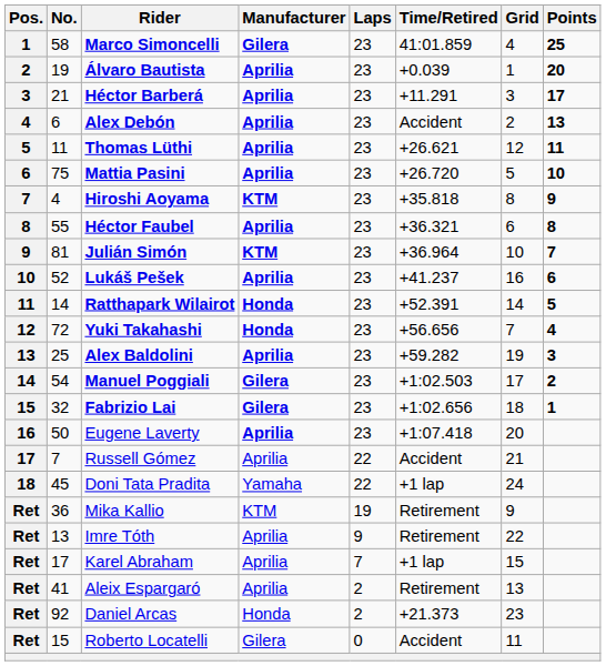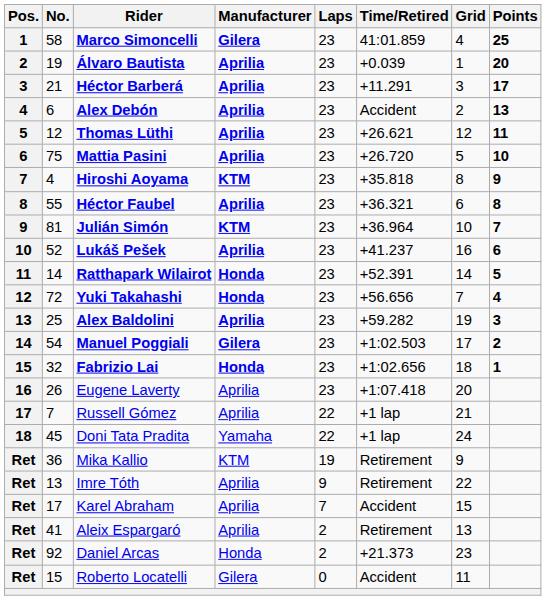Thomas Lüthi | No.: 11 -> 12
Fabrizio Lai | Manufacturer: Gilera -> Honda
Eugene Laverty | No.: 50 -> 26
Eugene Laverty | Manufacturer: bold -> normal
Russell Gómez | Time/Retired: Accident -> +1 lap
Karel Abraham | Time/Retired: +1 lap -> Accident
